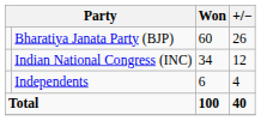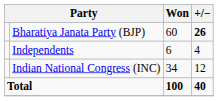Bharatiya Janata Party (BJP) | +/−: normal -> bold
rows swapped: Indian National Congress (INC) <-> Independents
